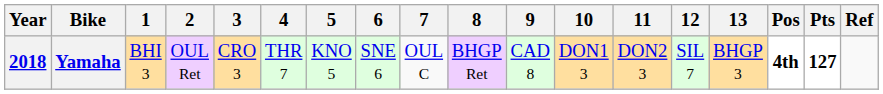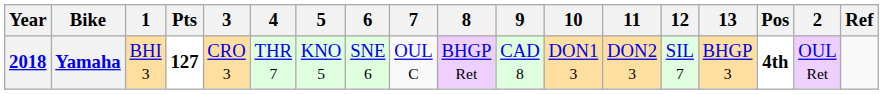columns swapped: 2 <-> Pts
